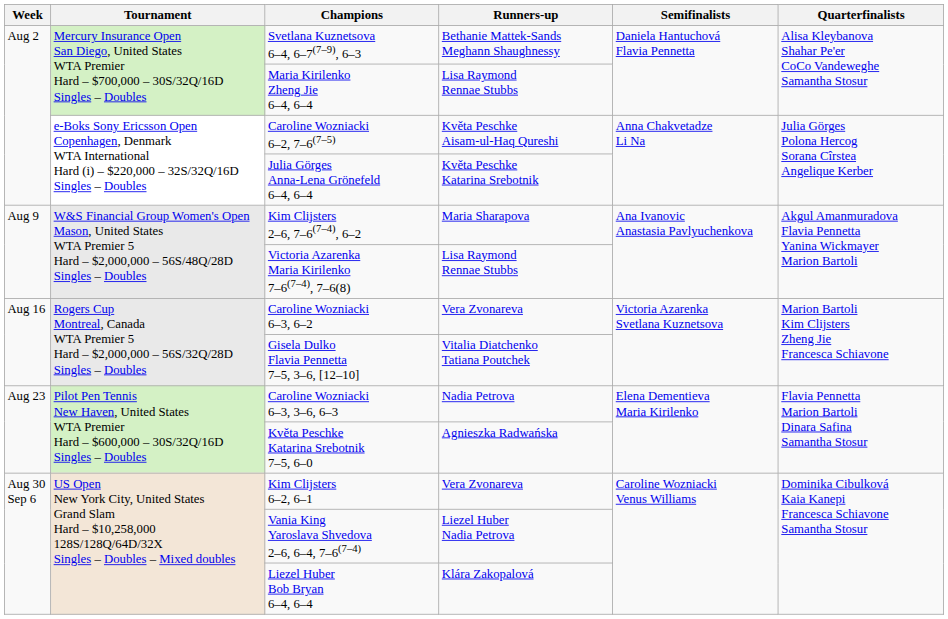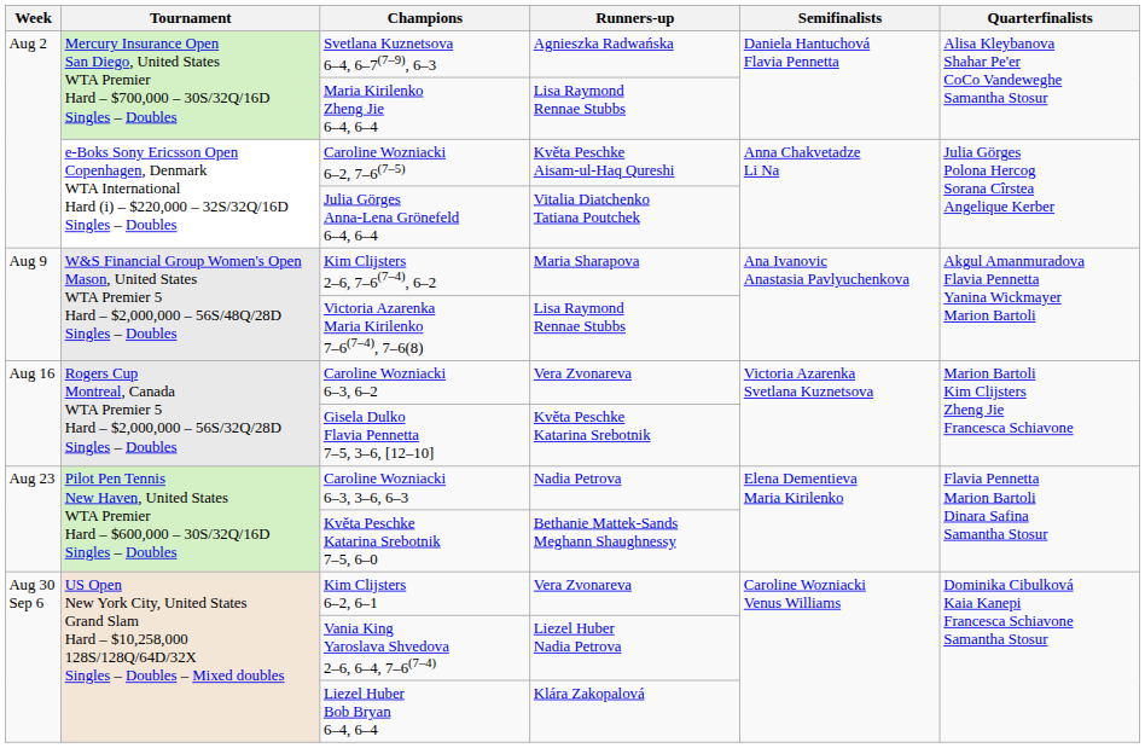Svetlana Kuznetsova 6–4, 6–7(7–9), 6–3 | Runners-up: Bethanie Mattek-Sands Meghann Shaughnessy -> Agnieszka Radwańska
Julia Görges Anna-Lena Grönefeld 6–4, 6–4 | Runners-up: Květa Peschke Katarina Srebotnik -> Vitalia Diatchenko Tatiana Poutchek
Gisela Dulko Flavia Pennetta 7–5, 3–6, [12–10] | Runners-up: Vitalia Diatchenko Tatiana Poutchek -> Květa Peschke Katarina Srebotnik
Květa Peschke Katarina Srebotnik 7–5, 6–0 | Runners-up: Agnieszka Radwańska -> Bethanie Mattek-Sands Meghann Shaughnessy
